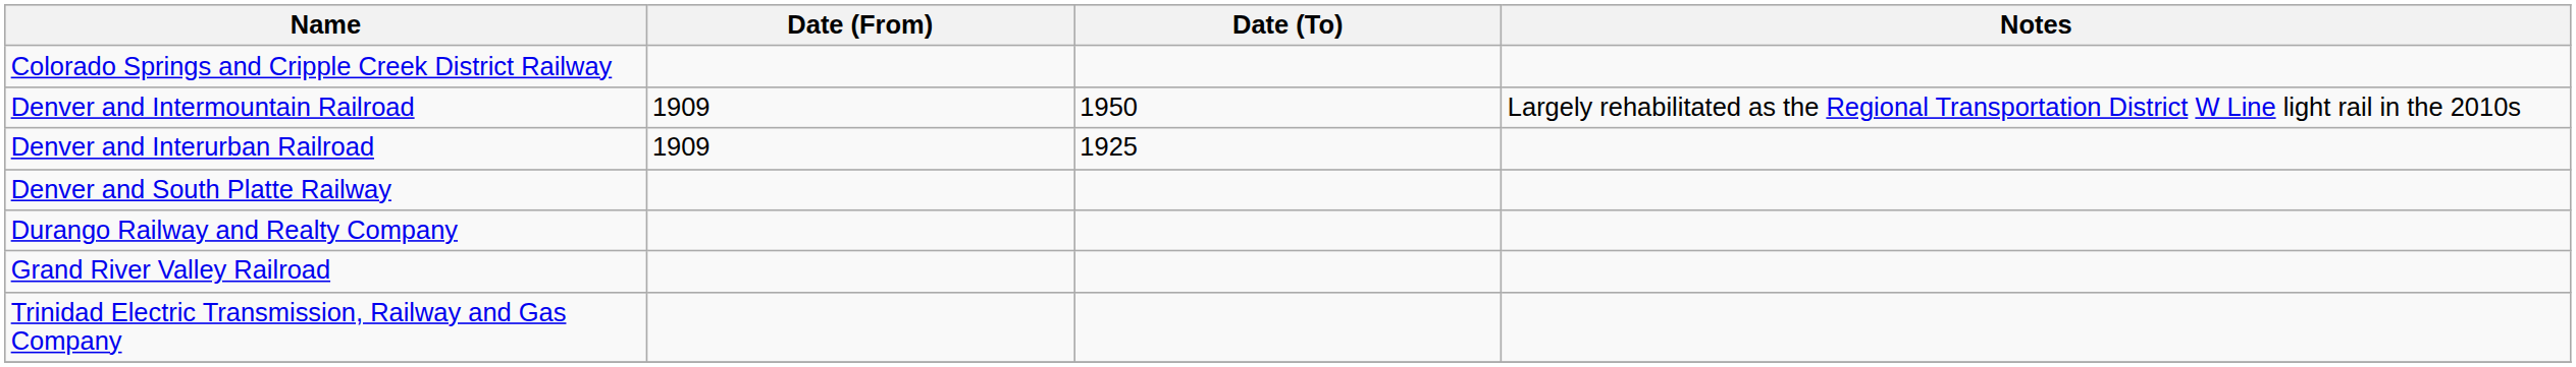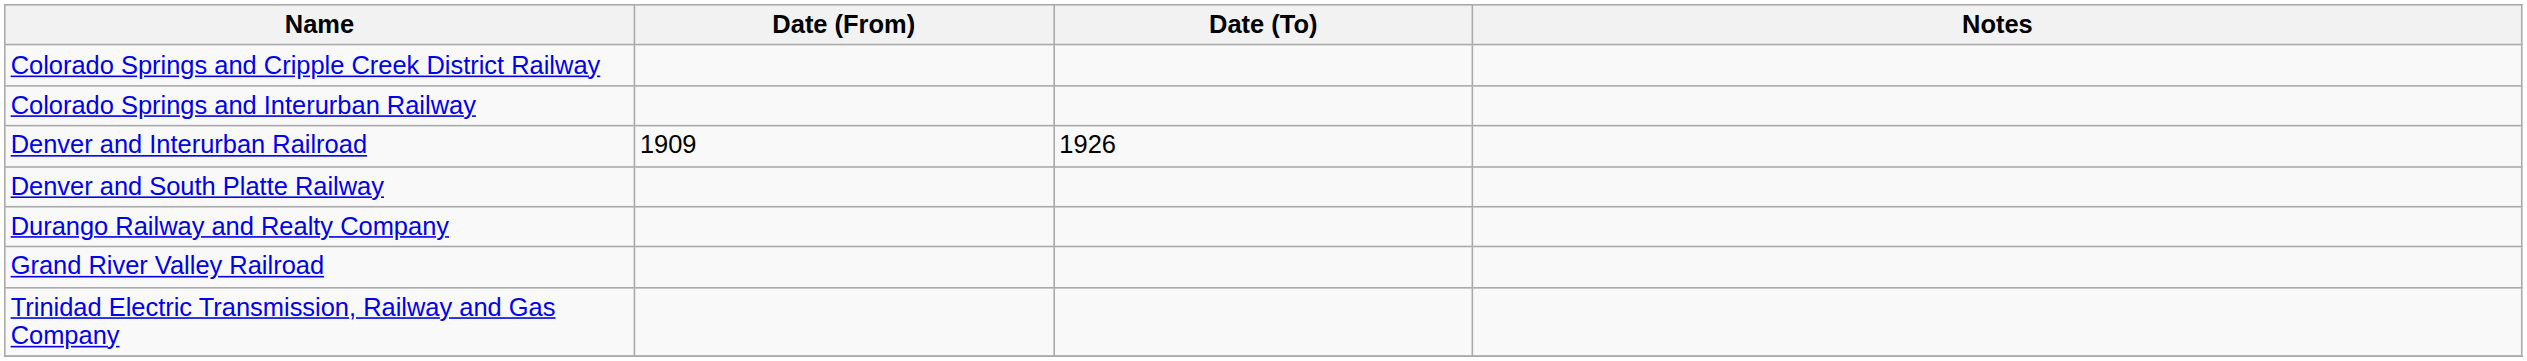+ row: Colorado Springs and Interurban Railway
- row: Denver and Intermountain Railroad | 1909 | 1950 | Largely rehabilitated as the Regional Transportation District W Line light rail in the 2010s
Denver and Interurban Railroad | Date (To): 1925 -> 1926
